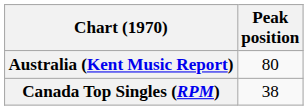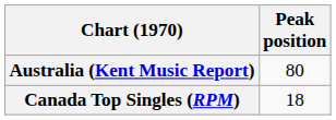Canada Top Singles (RPM) | Peak position: 38 -> 18
